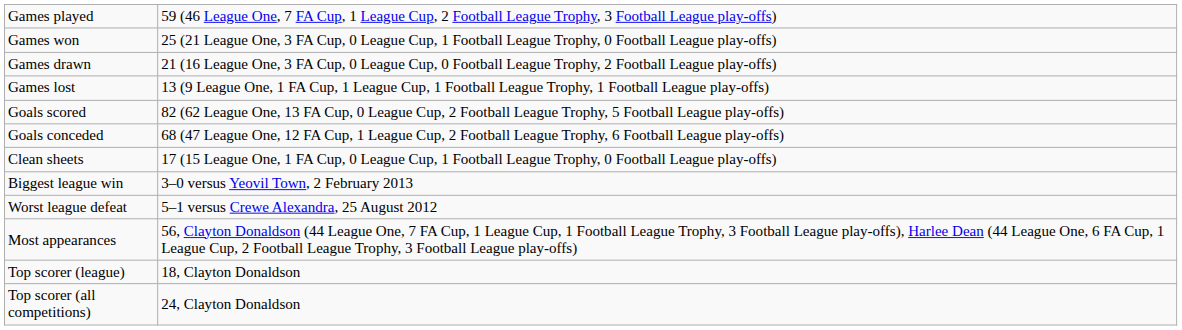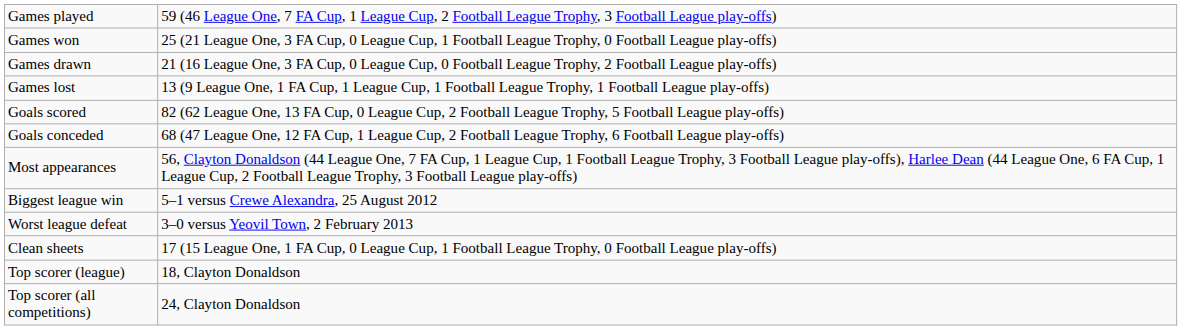rows swapped: Clean sheets <-> Most appearances
Biggest league win | column 2: 3–0 versus Yeovil Town, 2 February 2013 -> 5–1 versus Crewe Alexandra, 25 August 2012
Worst league defeat | column 2: 5–1 versus Crewe Alexandra, 25 August 2012 -> 3–0 versus Yeovil Town, 2 February 2013
